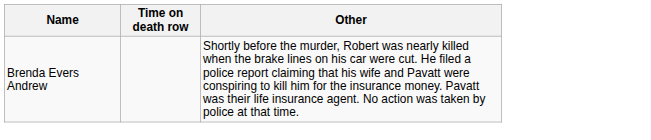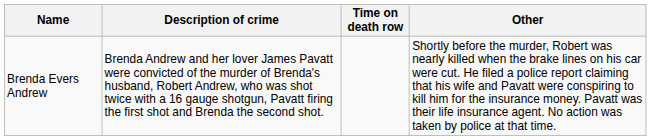+ column: Description of crime | Brenda Andrew and her lover James Pavatt were convicted of the murder of Brenda's husband, Robert Andrew, who was shot twice with a 16 gauge shotgun, Pavatt firing the first shot and Brenda the second shot.
